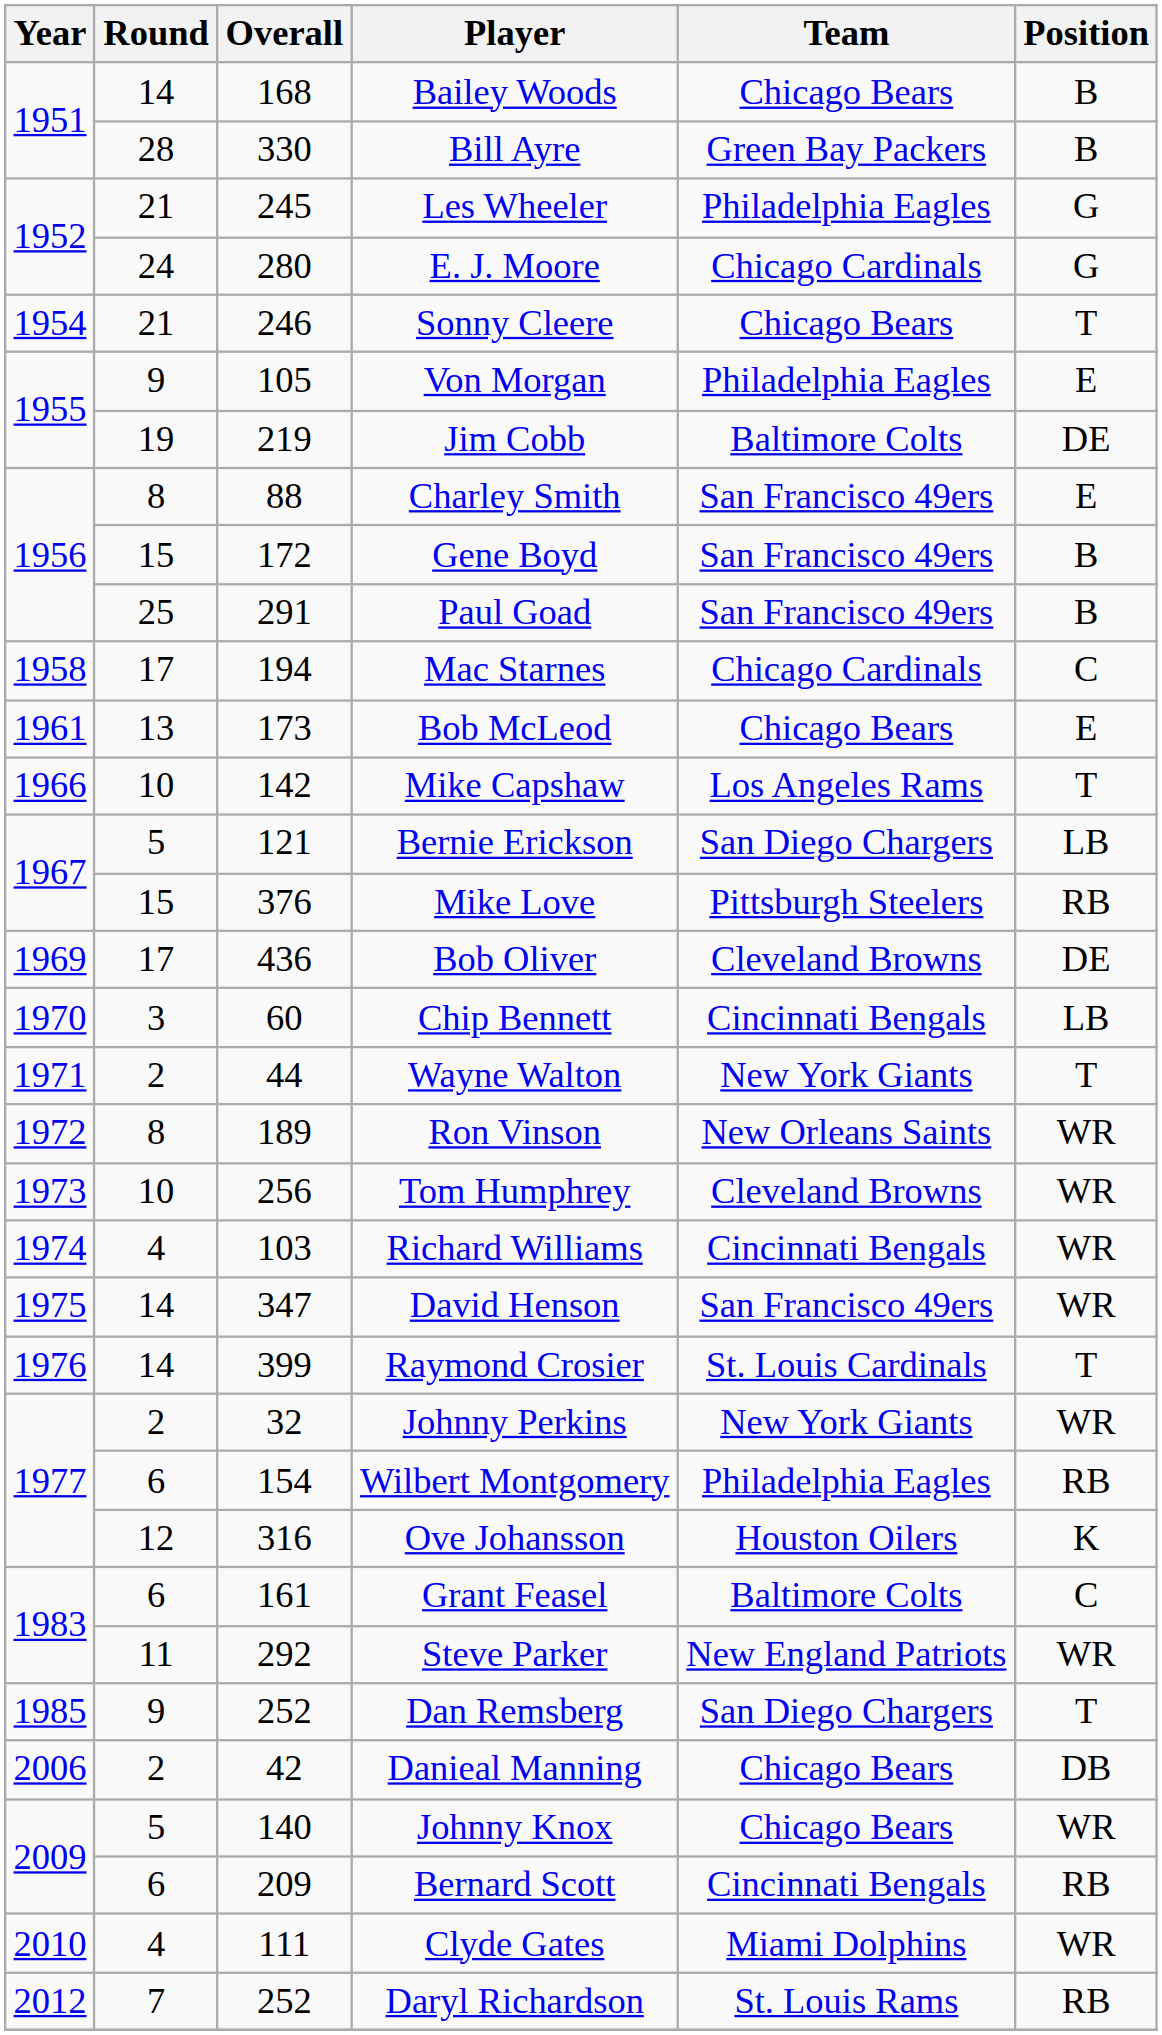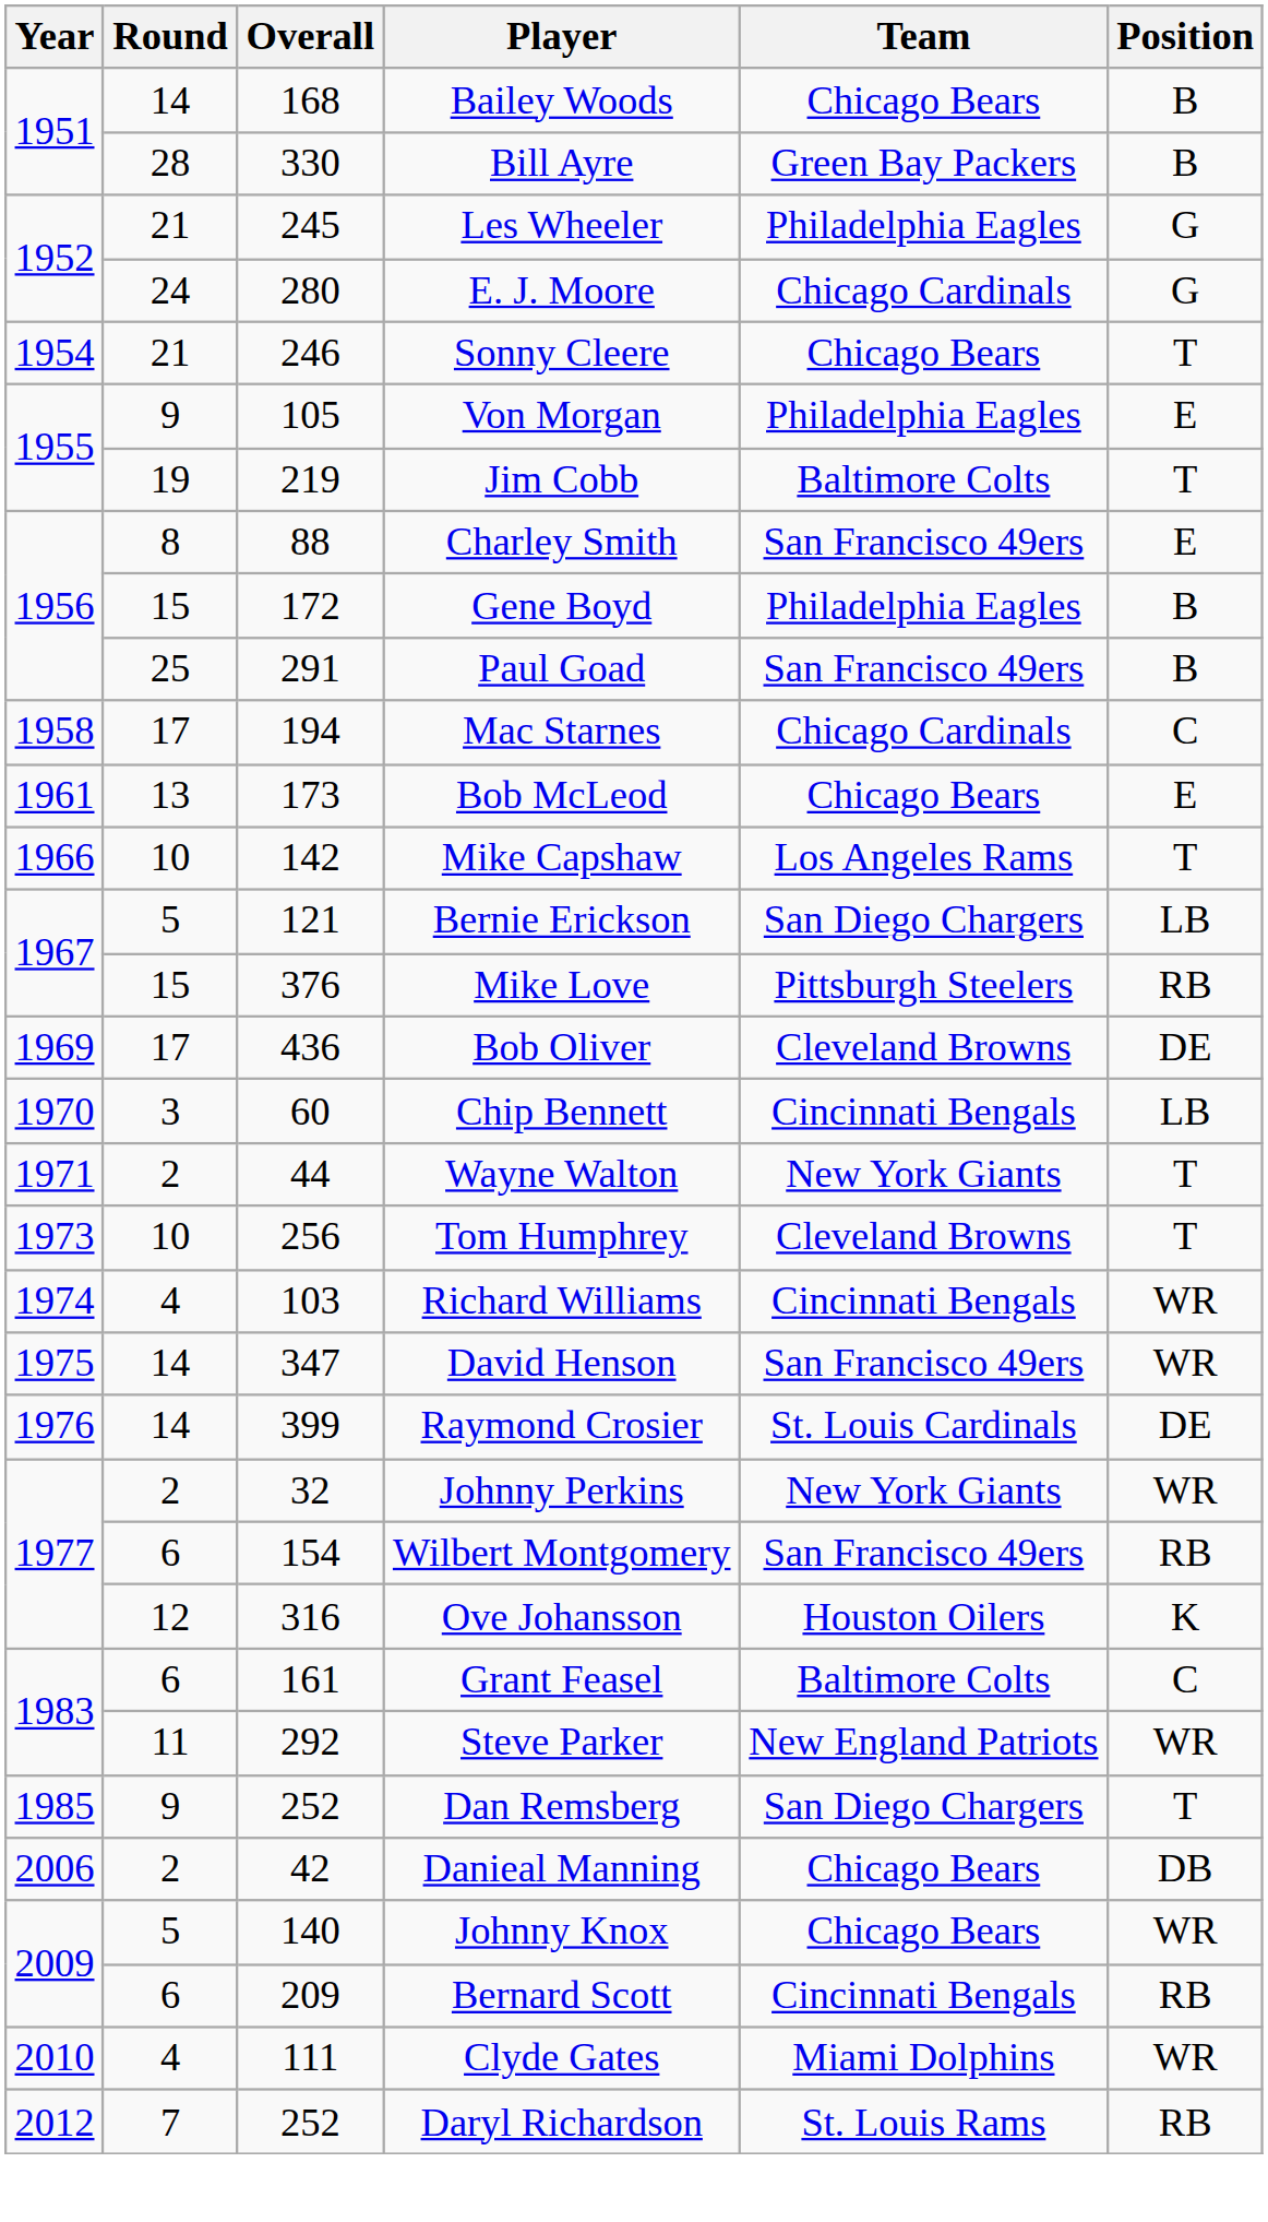Jim Cobb | Position: DE -> T
Gene Boyd | Team: San Francisco 49ers -> Philadelphia Eagles
- row: 1972 | 8 | 189 | Ron Vinson | New Orleans Saints | WR
Tom Humphrey | Position: WR -> T
Raymond Crosier | Position: T -> DE
Wilbert Montgomery | Team: Philadelphia Eagles -> San Francisco 49ers
